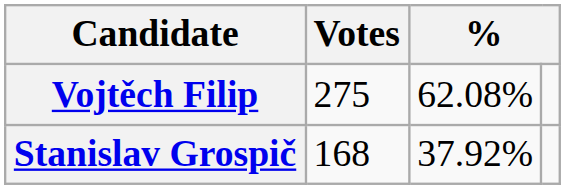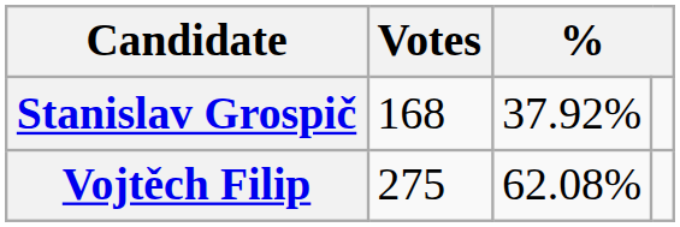rows swapped: Vojtěch Filip <-> Stanislav Grospič
